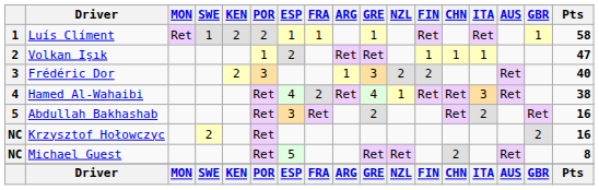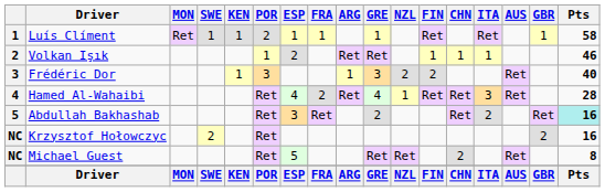Luís Clíment | KEN: 2 -> 1
Volkan Işık | Pts: 47 -> 46
Frédéric Dor | KEN: 2 -> 1
Hamed Al-Wahaibi | Pts: 38 -> 28
Abdullah Bakhashab | Pts: no background -> paleturquoise background
